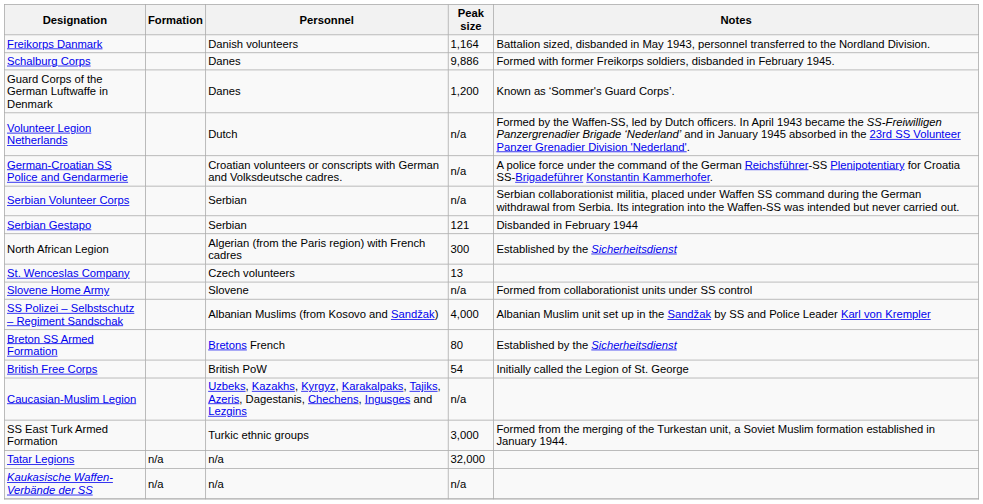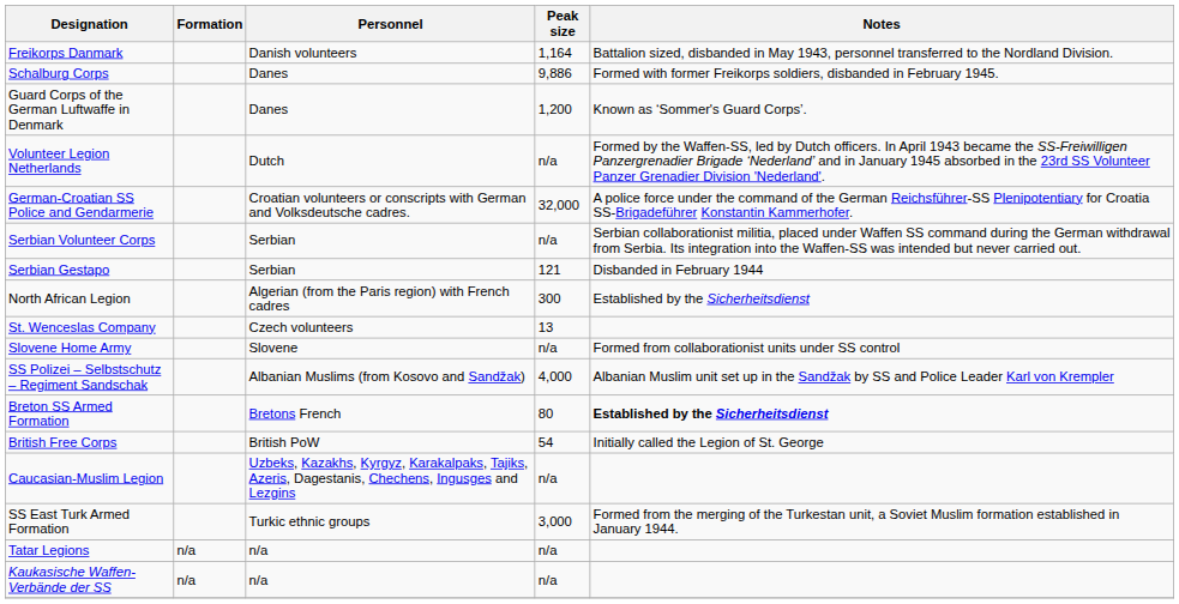German-Croatian SS Police and Gendarmerie | Peak size: n/a -> 32,000
Breton SS Armed Formation | Notes: normal -> bold
Tatar Legions | Peak size: 32,000 -> n/a
